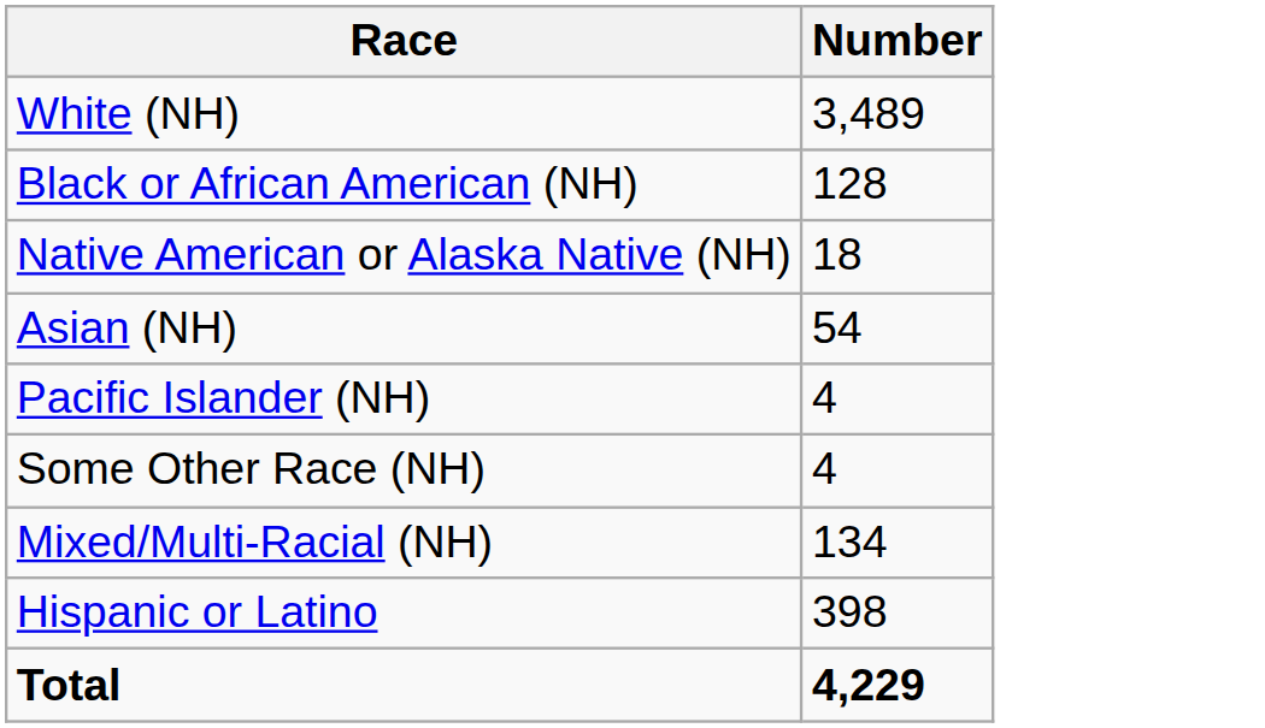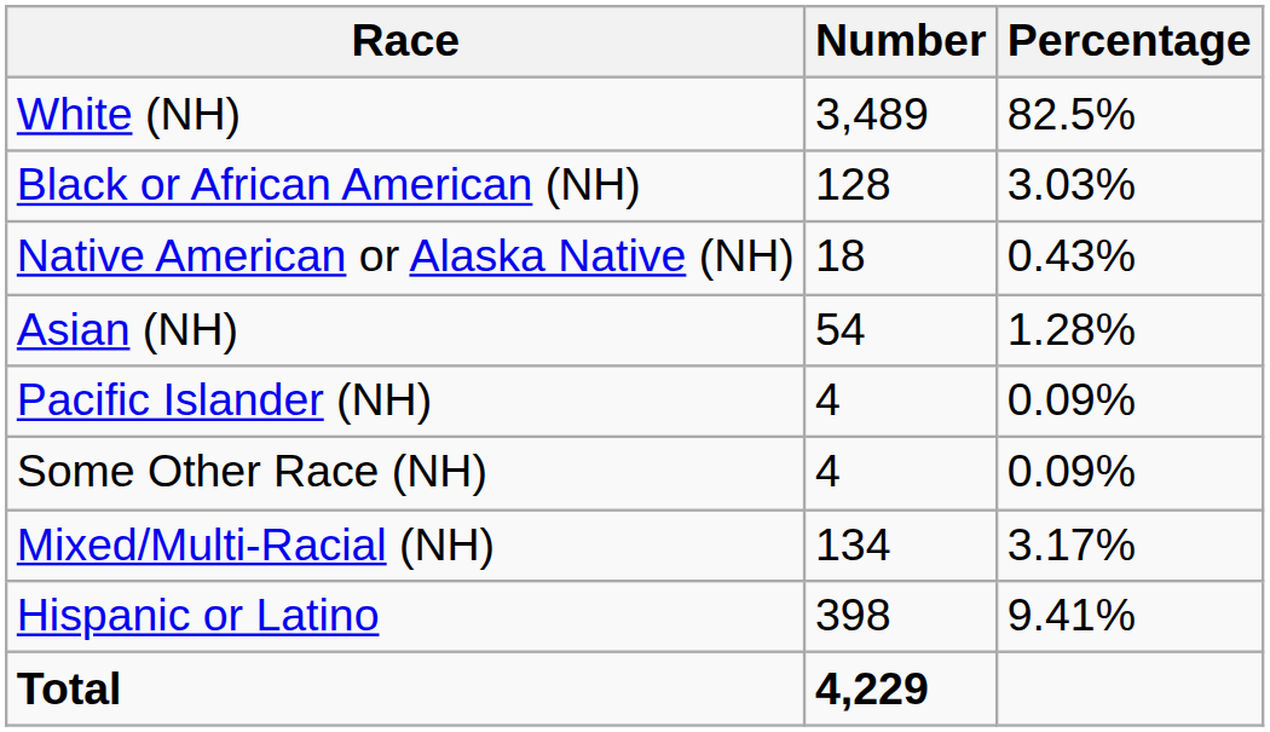+ column: Percentage | 82.5% | 3.03% | 0.43% | 1.28% | 0.09% | 0.09% | 3.17% | 9.41%
